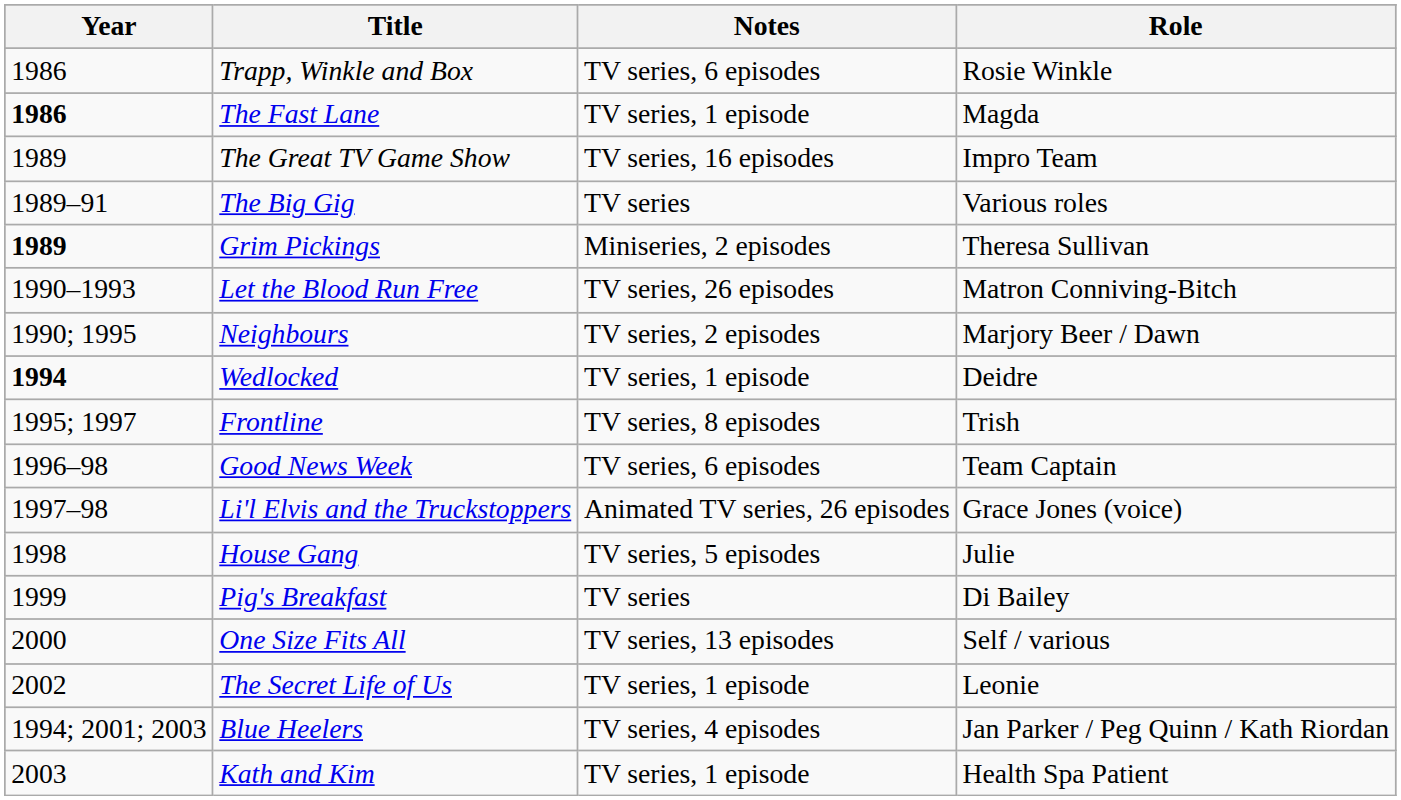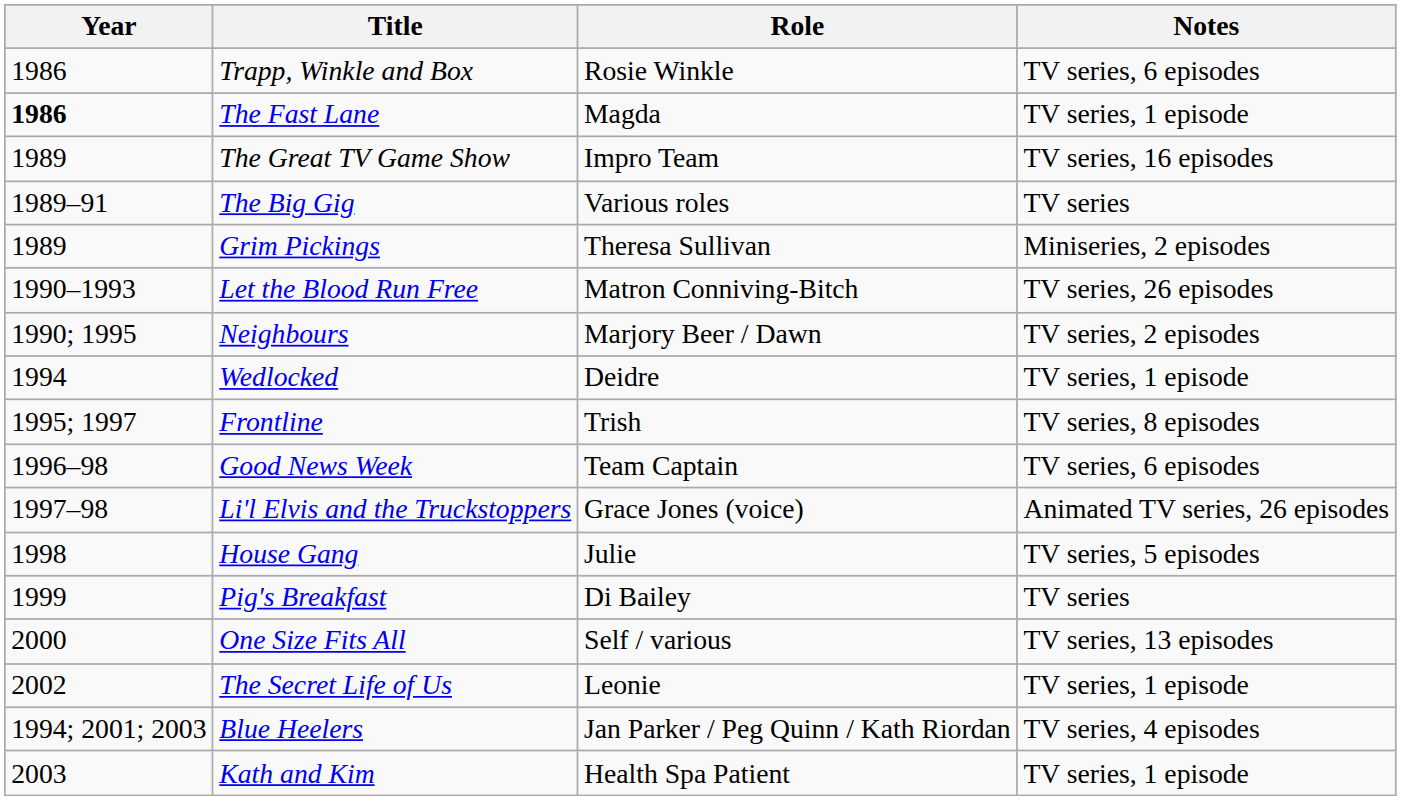columns swapped: Role <-> Notes
Grim Pickings | Year: bold -> normal
Wedlocked | Year: bold -> normal
